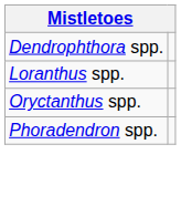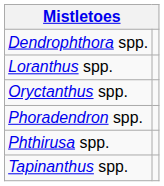+ row: Phthirusa spp.
+ row: Tapinanthus spp.
